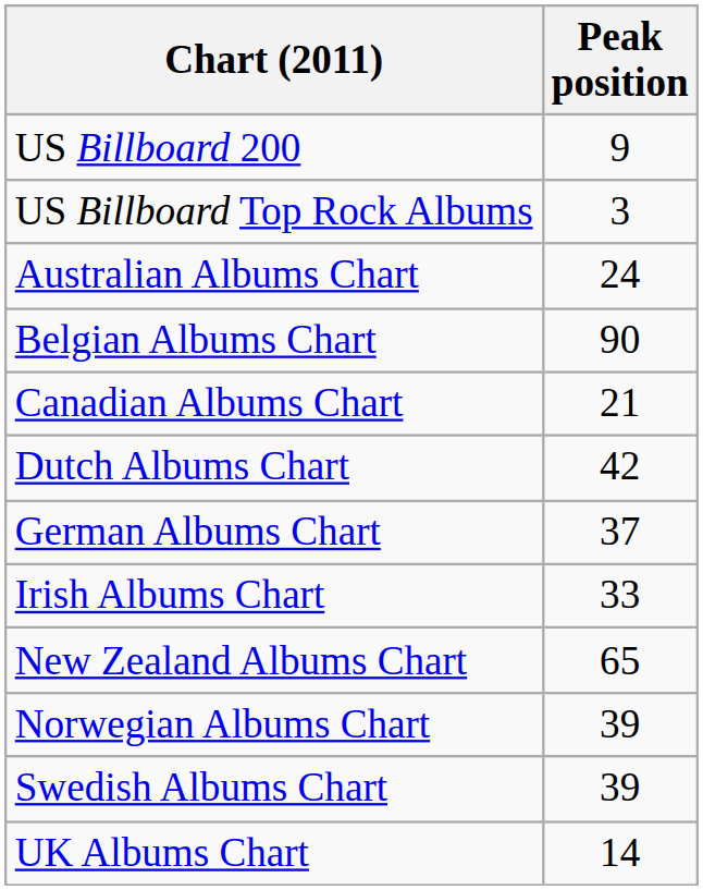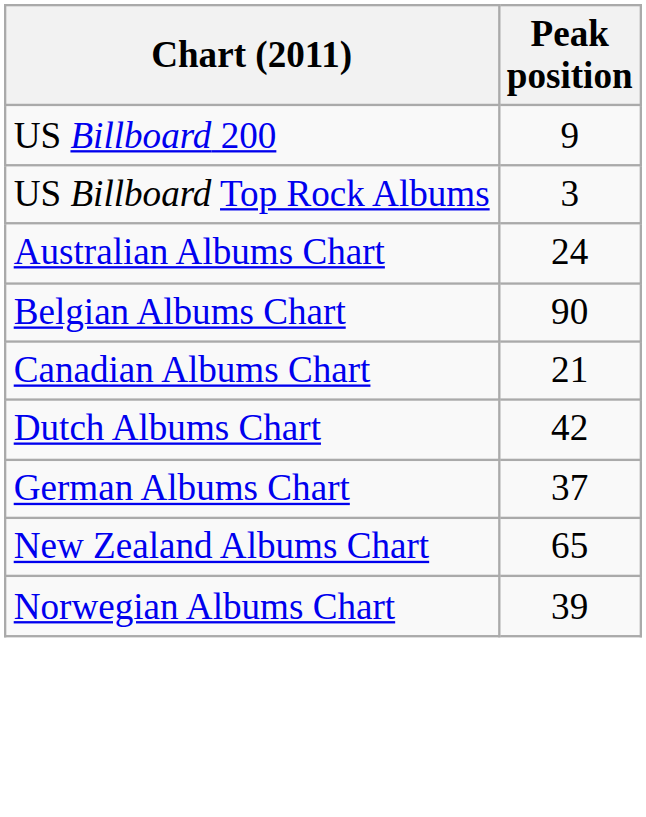- row: Irish Albums Chart | 33
- row: Swedish Albums Chart | 39
- row: UK Albums Chart | 14
